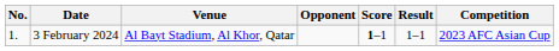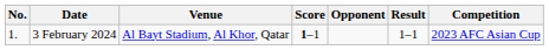columns swapped: Opponent <-> Score
